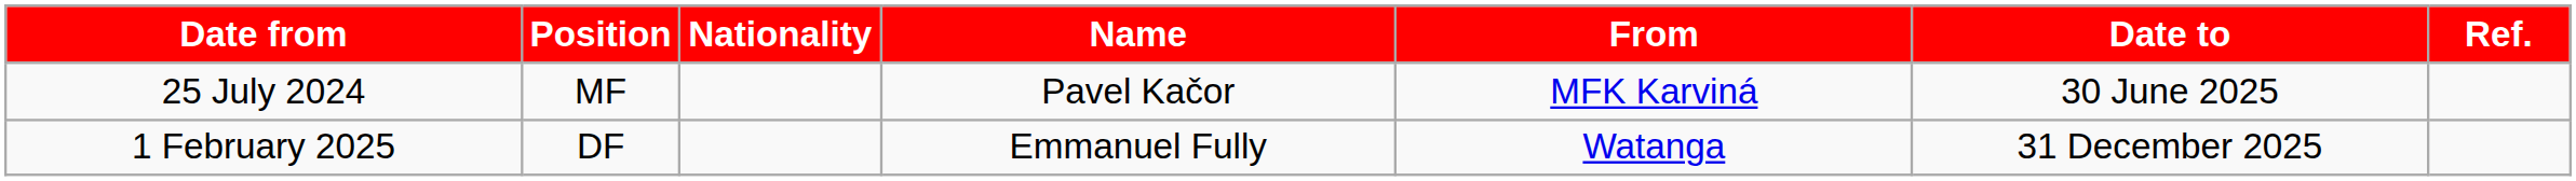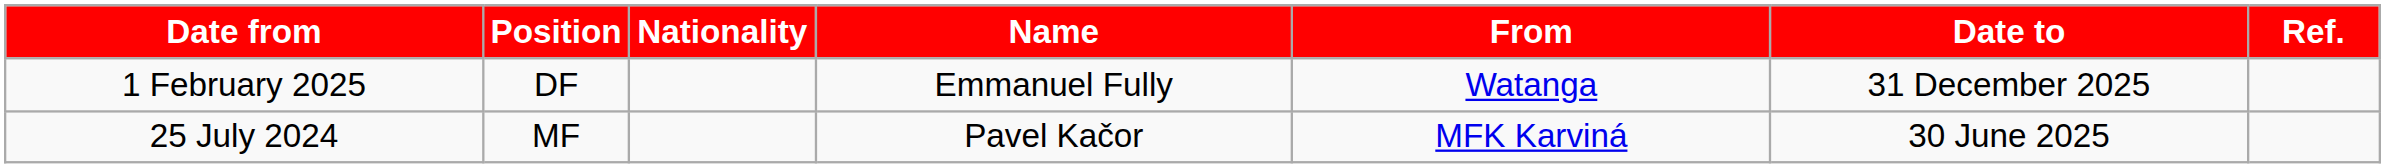rows swapped: 25 July 2024 <-> 1 February 2025
